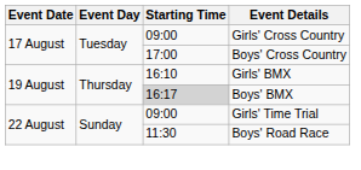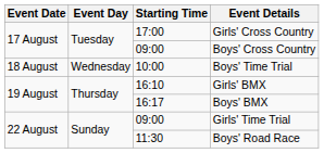Girls' Cross Country | Starting Time: 09:00 -> 17:00
Boys' Cross Country | Starting Time: 17:00 -> 09:00
+ row: 18 August | Wednesday | 10:00 | Boys' Time Trial
Boys' BMX | Starting Time: lightgrey background -> no background
